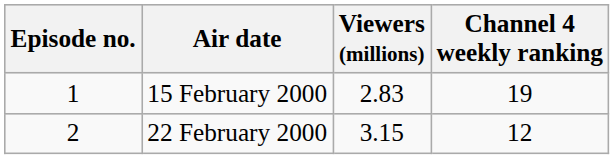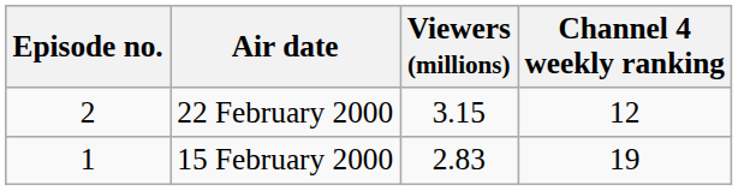rows swapped: 15 February 2000 <-> 22 February 2000
